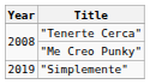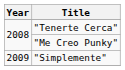"Simplemente" | Year: 2019 -> 2009
